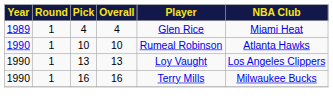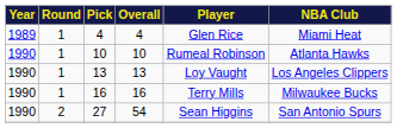+ row: 1990 | 2 | 27 | 54 | Sean Higgins | San Antonio Spurs
